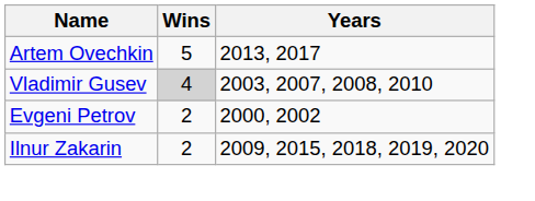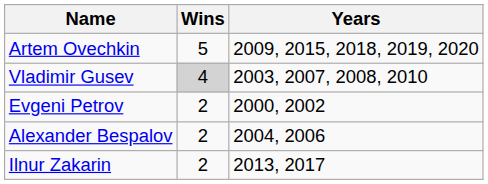Artem Ovechkin | Years: 2013, 2017 -> 2009, 2015, 2018, 2019, 2020
+ row: Alexander Bespalov | 2 | 2004, 2006
Ilnur Zakarin | Years: 2009, 2015, 2018, 2019, 2020 -> 2013, 2017
